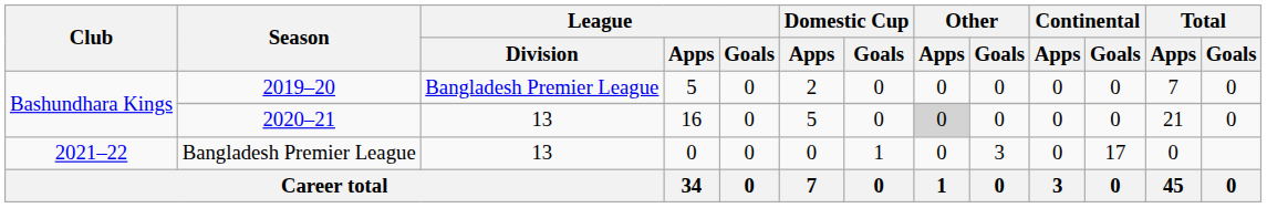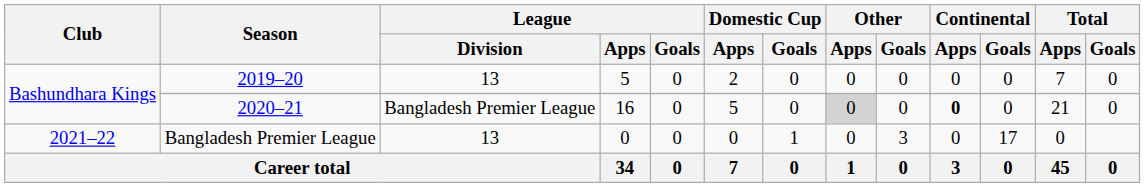2019–20 | League / Division: Bangladesh Premier League -> 13
2020–21 | League / Division: 13 -> Bangladesh Premier League
2020–21 | Continental / Apps: normal -> bold
